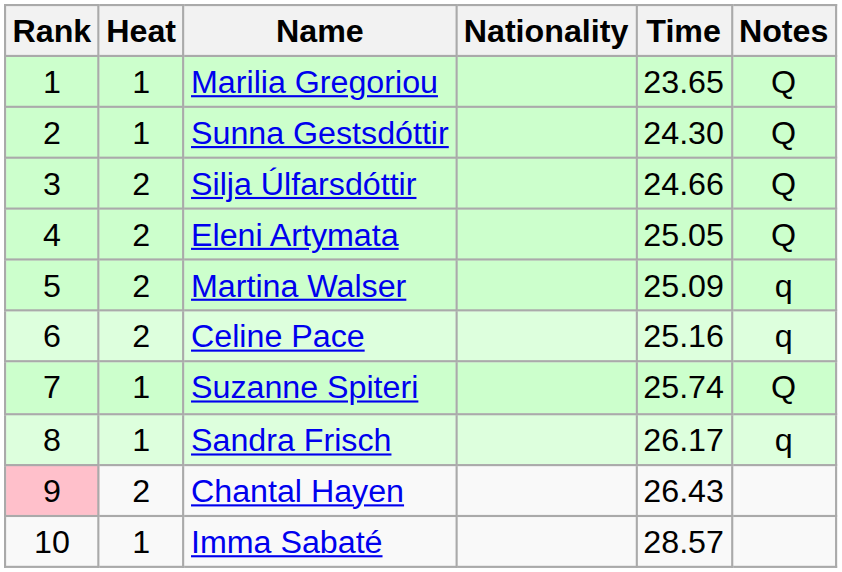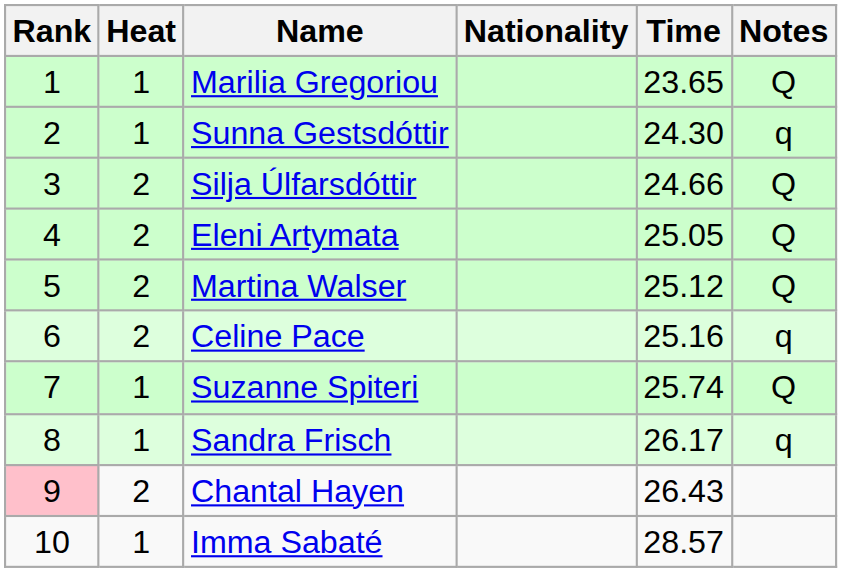Sunna Gestsdóttir | Notes: Q -> q
Martina Walser | Time: 25.09 -> 25.12
Martina Walser | Notes: q -> Q
